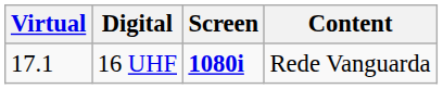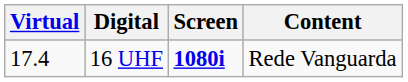16 UHF | Virtual: 17.1 -> 17.4
